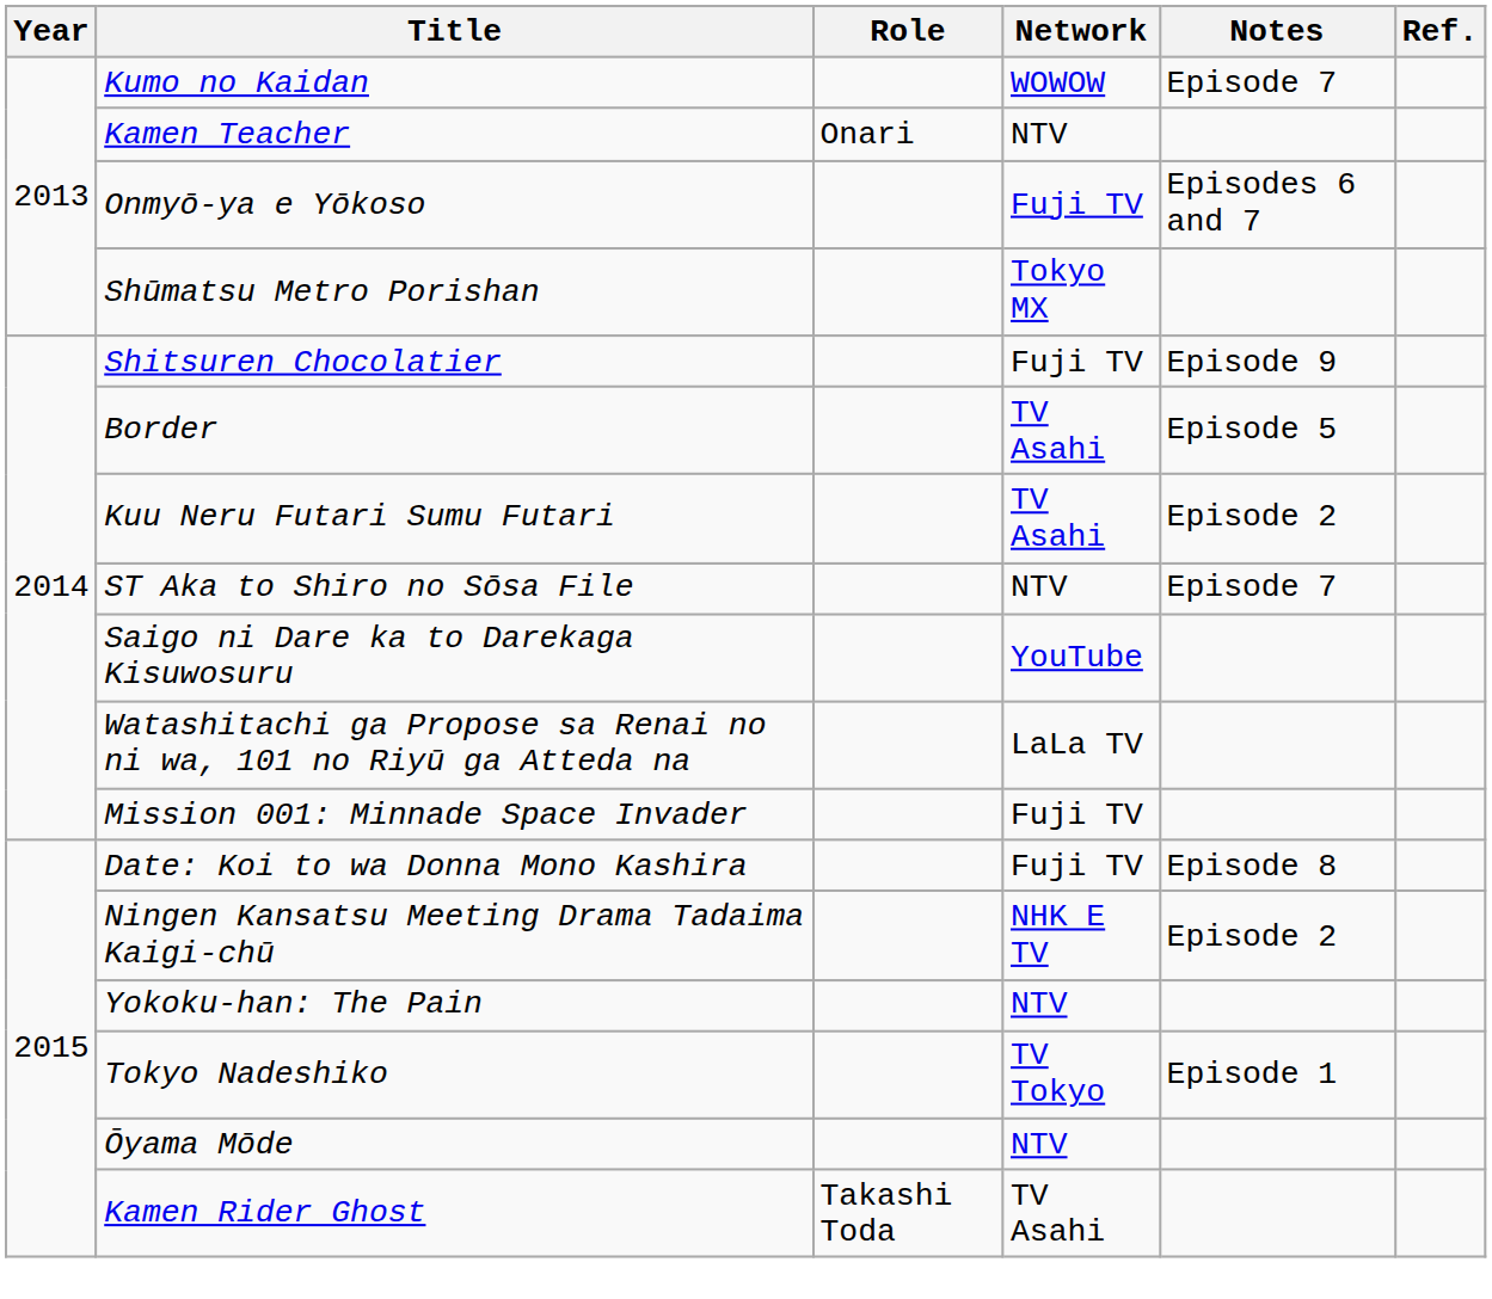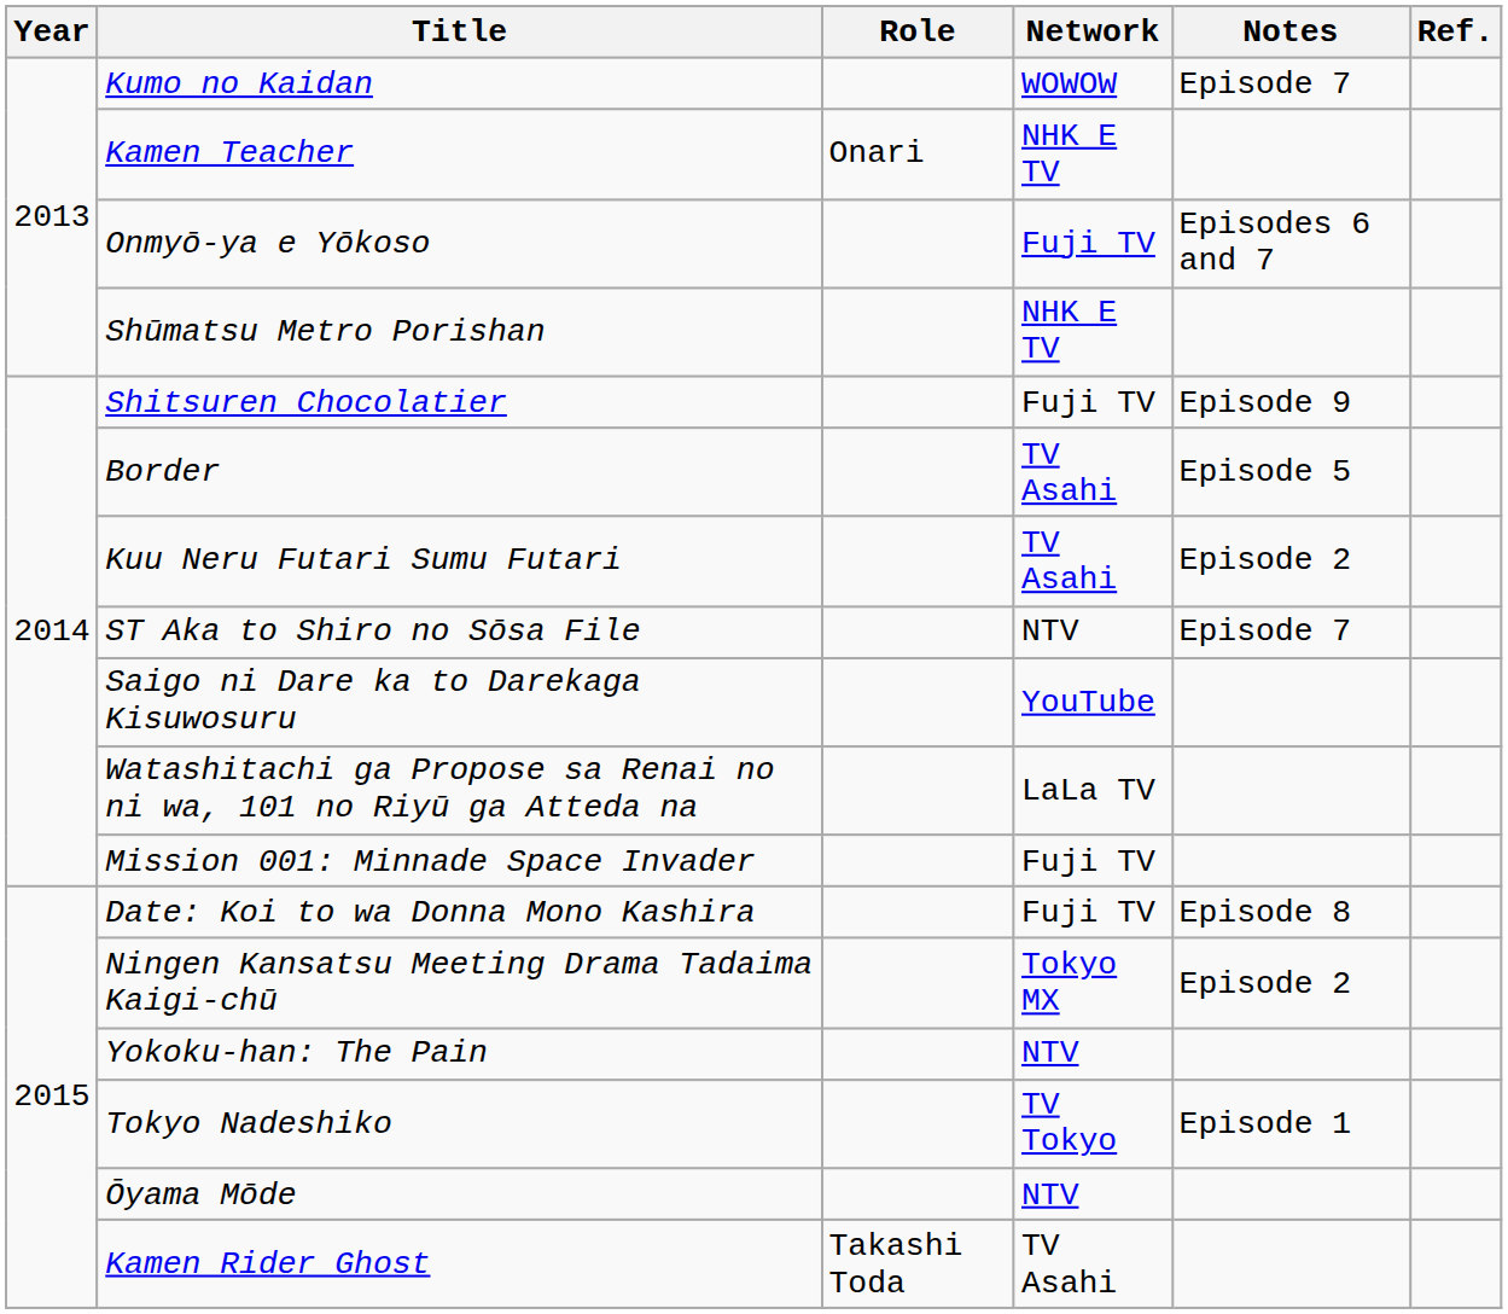Kamen Teacher | Network: NTV -> NHK E TV
Shūmatsu Metro Porishan | Network: Tokyo MX -> NHK E TV
Ningen Kansatsu Meeting Drama Tadaima Kaigi-chū | Network: NHK E TV -> Tokyo MX
